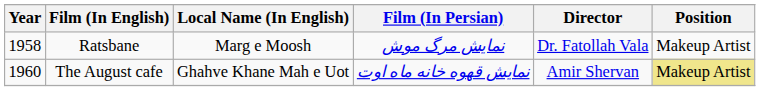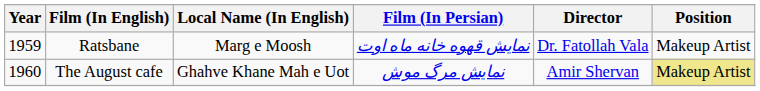Ratsbane | Year: 1958 -> 1959
Ratsbane | Film (In Persian): نمایش مرگ موش -> نمایش قهوه خانه ماه اوت
The August cafe | Film (In Persian): نمایش قهوه خانه ماه اوت -> نمایش مرگ موش
